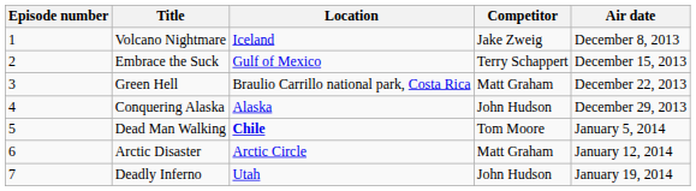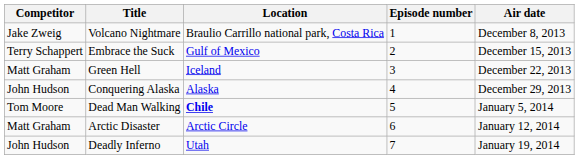columns swapped: Episode number <-> Competitor
Volcano Nightmare | Location: Iceland -> Braulio Carrillo national park, Costa Rica
Green Hell | Location: Braulio Carrillo national park, Costa Rica -> Iceland
